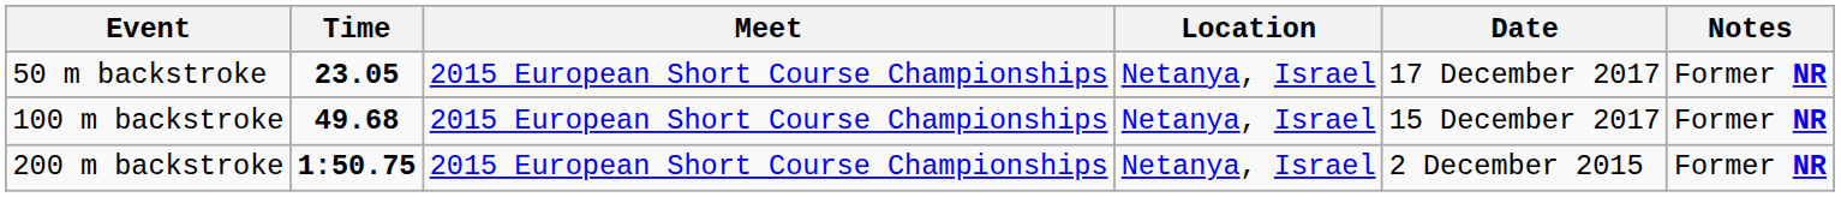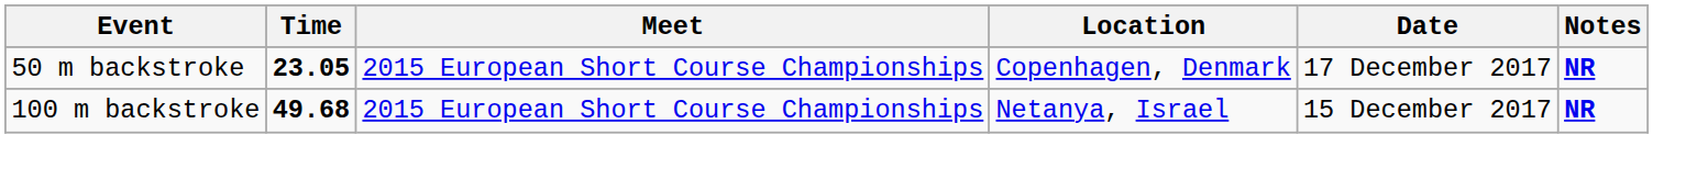50 m backstroke | Location: Netanya, Israel -> Copenhagen, Denmark
50 m backstroke | Notes: Former NR -> NR
100 m backstroke | Notes: Former NR -> NR
- row: 200 m backstroke | 1:50.75 | 2015 European Short Course Championships | Netanya, Israel | 2 December 2015 | Former NR
